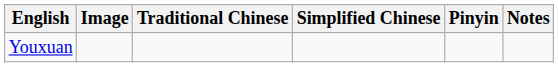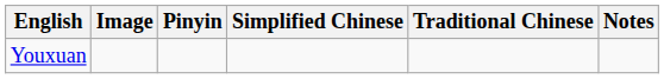columns swapped: Traditional Chinese <-> Pinyin
